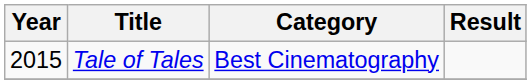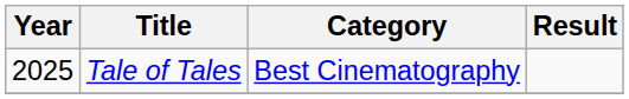Tale of Tales | Year: 2015 -> 2025
